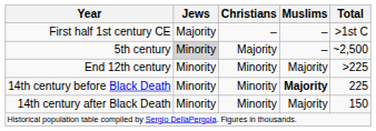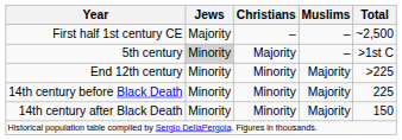First half 1st century CE | Total: >1st C -> ~2,500
5th century | Total: ~2,500 -> >1st C
14th century before Black Death | Muslims: bold -> normal
